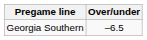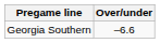Georgia Southern | Over/under: –6.5 -> –6.6
